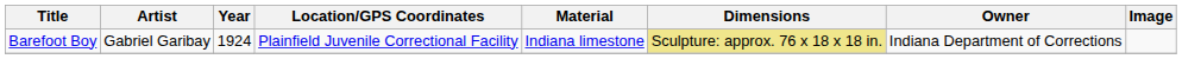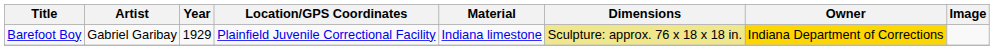Barefoot Boy | Year: 1924 -> 1929
Barefoot Boy | Owner: no background -> gold background
